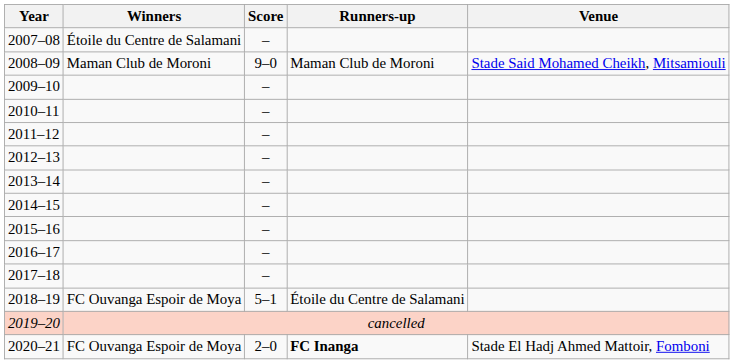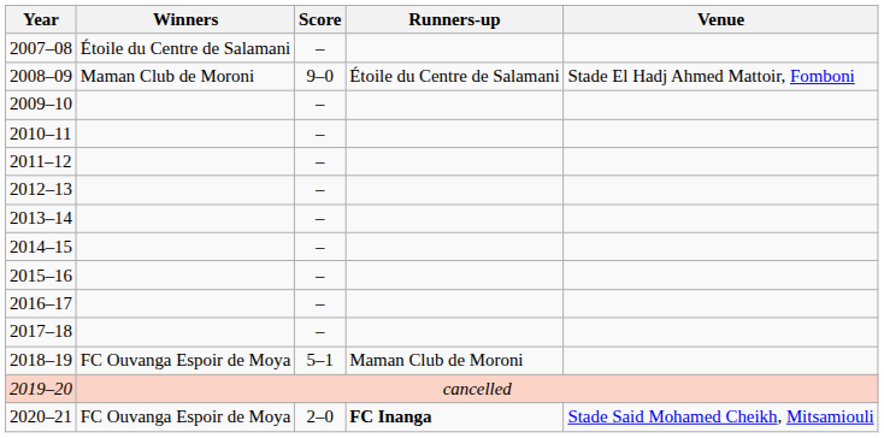2008–09 | Runners-up: Maman Club de Moroni -> Étoile du Centre de Salamani
2008–09 | Venue: Stade Said Mohamed Cheikh, Mitsamiouli -> Stade El Hadj Ahmed Mattoir, Fomboni
2018–19 | Runners-up: Étoile du Centre de Salamani -> Maman Club de Moroni
2020–21 | Venue: Stade El Hadj Ahmed Mattoir, Fomboni -> Stade Said Mohamed Cheikh, Mitsamiouli
